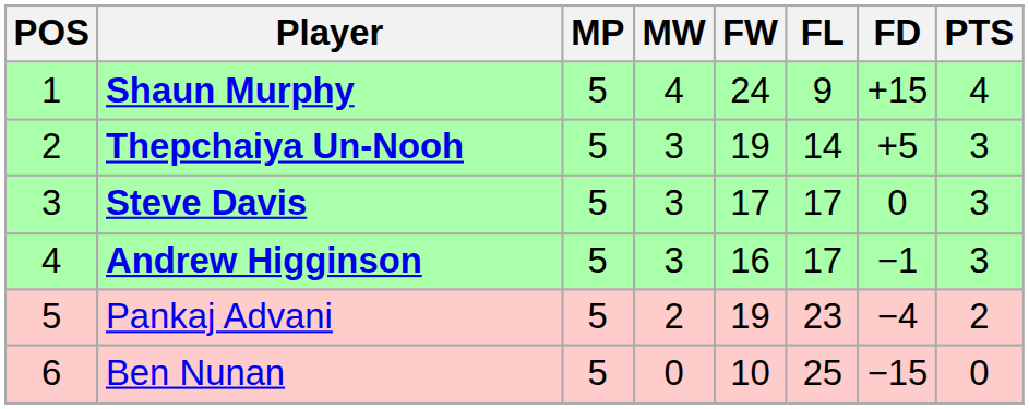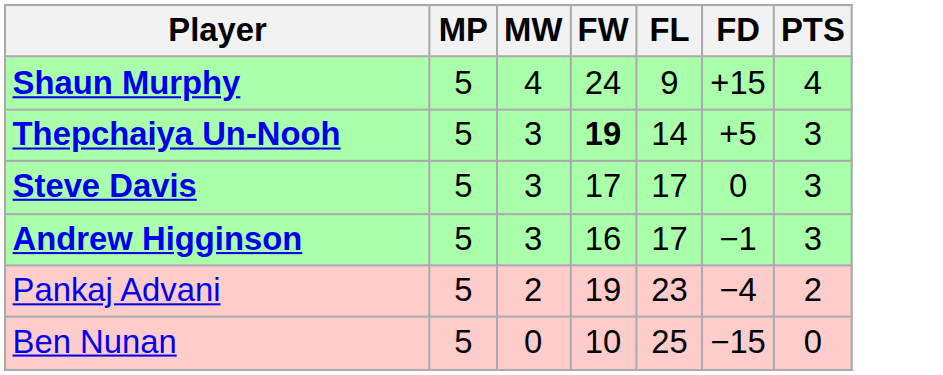- column: POS | 1 | 2 | 3 | 4 | 5 | 6
Thepchaiya Un-Nooh | FW: normal -> bold
